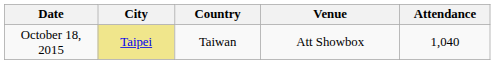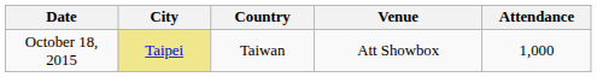October 18, 2015 | Attendance: 1,040 -> 1,000
